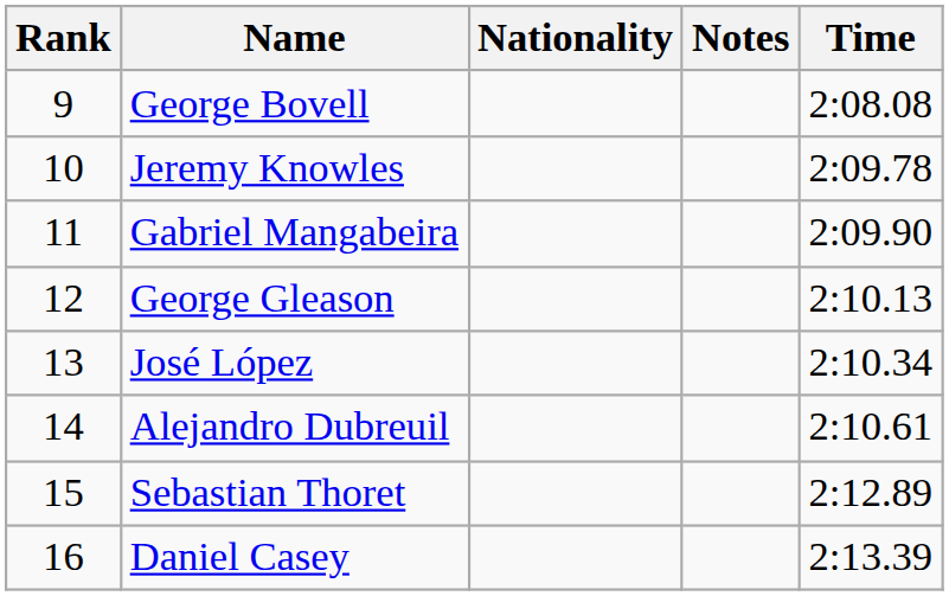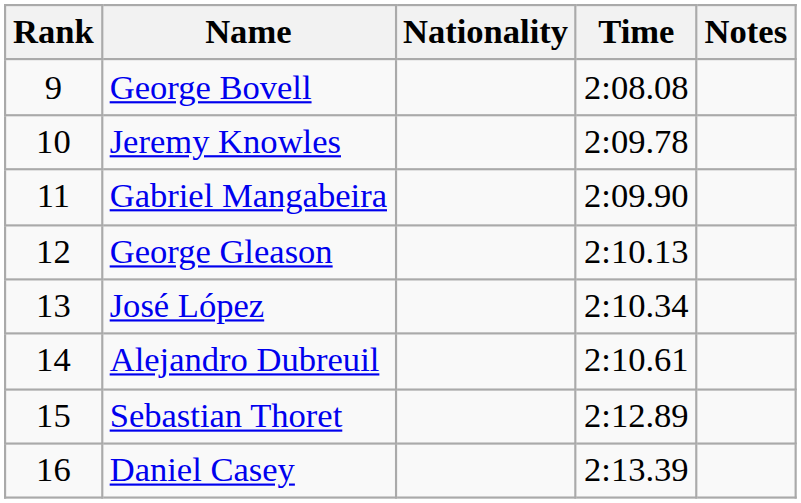columns swapped: Time <-> Notes
